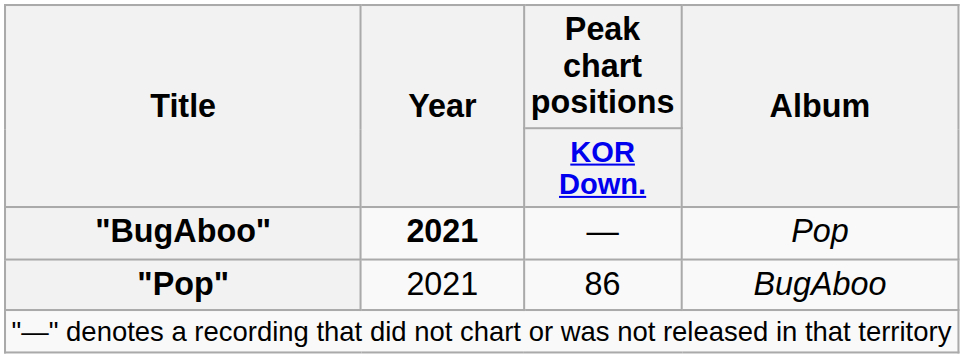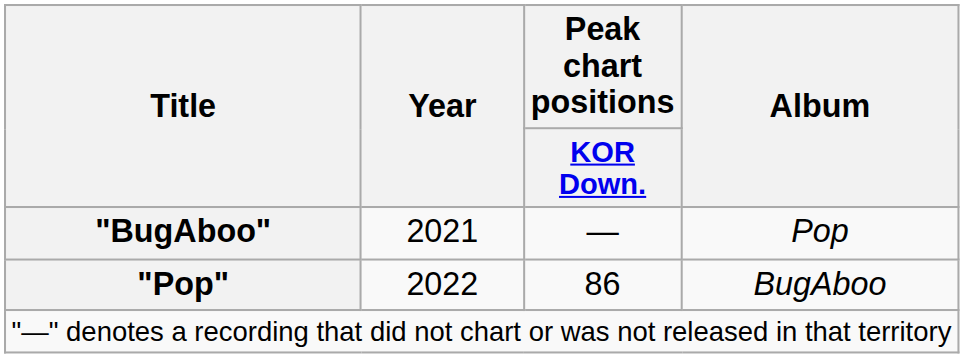"BugAboo" | Year: bold -> normal
"Pop" | Year: 2021 -> 2022
